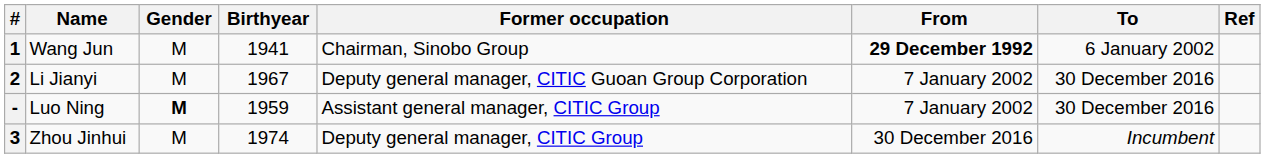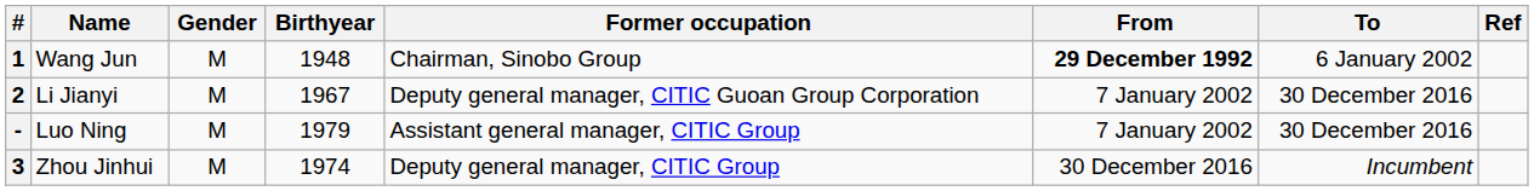1 | Birthyear: 1941 -> 1948
- | Gender: bold -> normal
- | Birthyear: 1959 -> 1979
